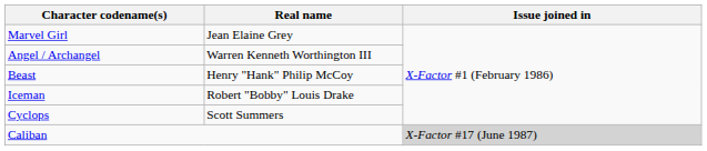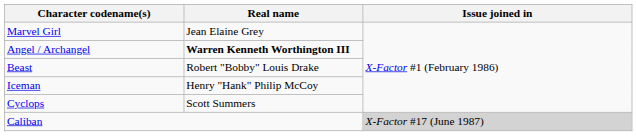Angel / Archangel | Real name: normal -> bold
Beast | Real name: Henry "Hank" Philip McCoy -> Robert "Bobby" Louis Drake
Iceman | Real name: Robert "Bobby" Louis Drake -> Henry "Hank" Philip McCoy
